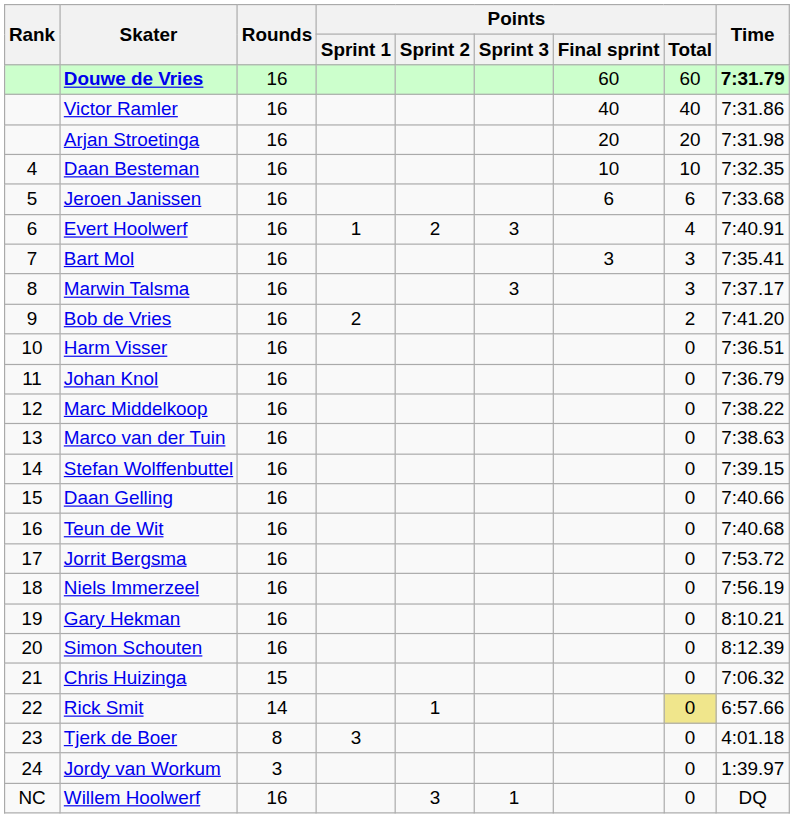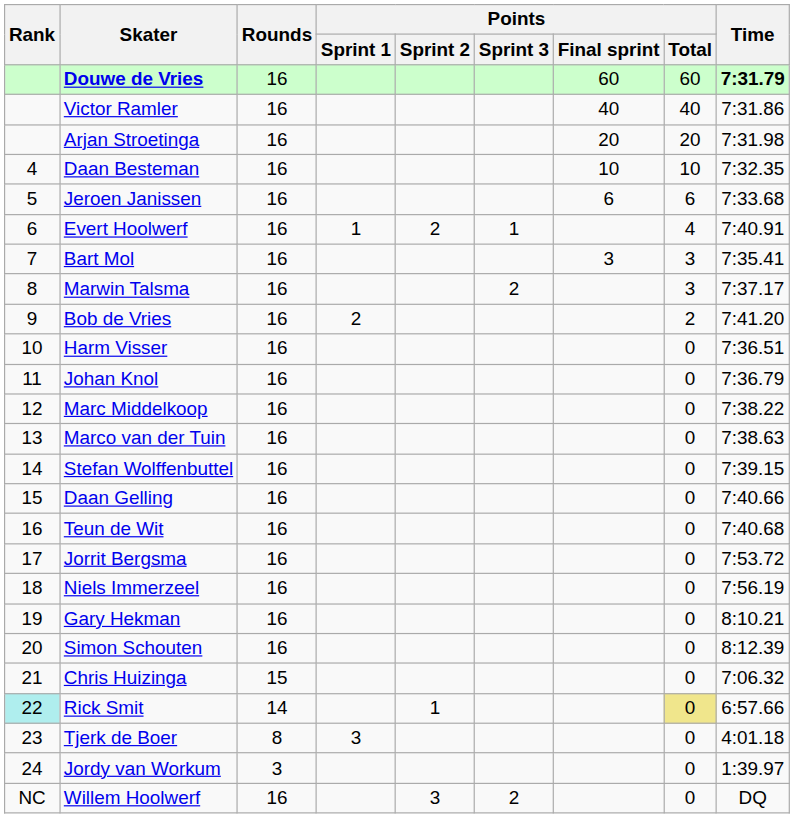Evert Hoolwerf | Points / Sprint 3: 3 -> 1
Marwin Talsma | Points / Sprint 3: 3 -> 2
Rick Smit | Rank: no background -> paleturquoise background
Willem Hoolwerf | Points / Sprint 3: 1 -> 2
